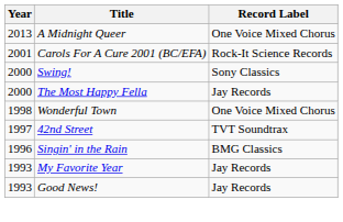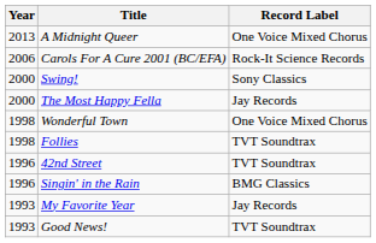Carols For A Cure 2001 (BC/EFA) | Year: 2001 -> 2006
+ row: 1998 | Follies | TVT Soundtrax
42nd Street | Year: 1997 -> 1996
Good News! | Record Label: Jay Records -> TVT Soundtrax
